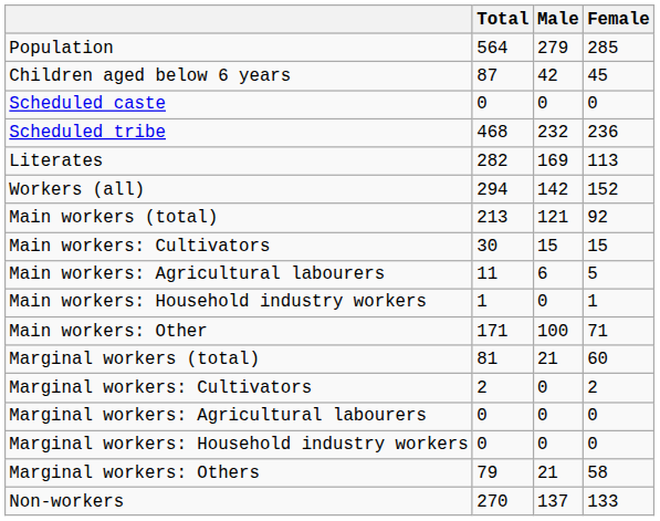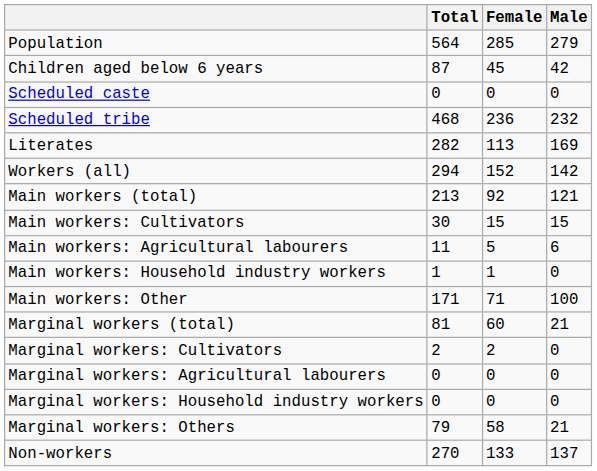columns swapped: Male <-> Female
